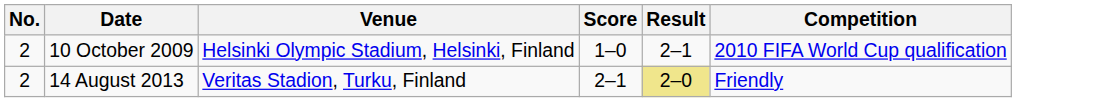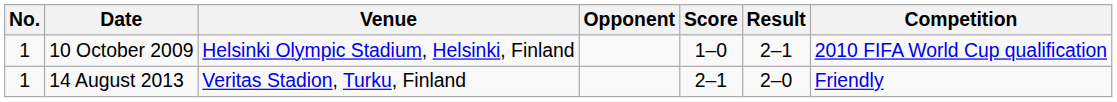+ column: Opponent
10 October 2009 | No.: 2 -> 1
14 August 2013 | No.: 2 -> 1
14 August 2013 | Result: khaki background -> no background
